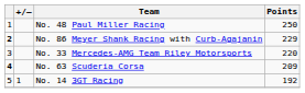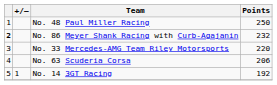No. 86 Meyer Shank Racing with Curb-Agajanin | Points: 229 -> 232
No. 63 Scuderia Corsa | column 1: bold -> normal
No. 63 Scuderia Corsa | Points: 209 -> 206
